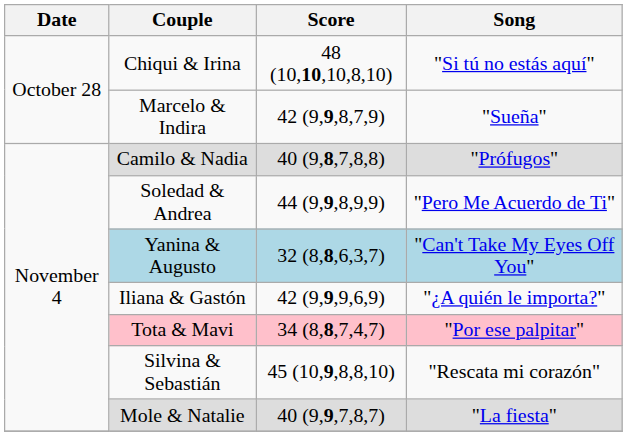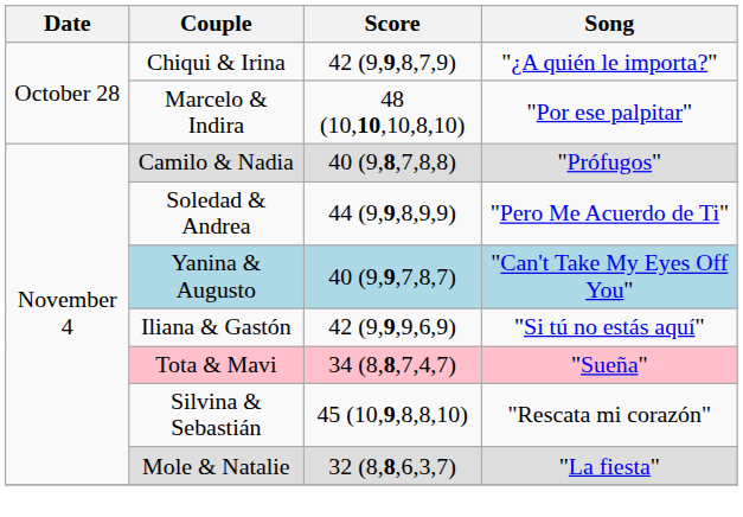Chiqui & Irina | Score: 48 (10,10,10,8,10) -> 42 (9,9,8,7,9)
Chiqui & Irina | Song: "Si tú no estás aquí" -> "¿A quién le importa?"
Marcelo & Indira | Score: 42 (9,9,8,7,9) -> 48 (10,10,10,8,10)
Marcelo & Indira | Song: "Sueña" -> "Por ese palpitar"
Yanina & Augusto | Score: 32 (8,8,6,3,7) -> 40 (9,9,7,8,7)
Iliana & Gastón | Song: "¿A quién le importa?" -> "Si tú no estás aquí"
Tota & Mavi | Song: "Por ese palpitar" -> "Sueña"
Mole & Natalie | Score: 40 (9,9,7,8,7) -> 32 (8,8,6,3,7)
